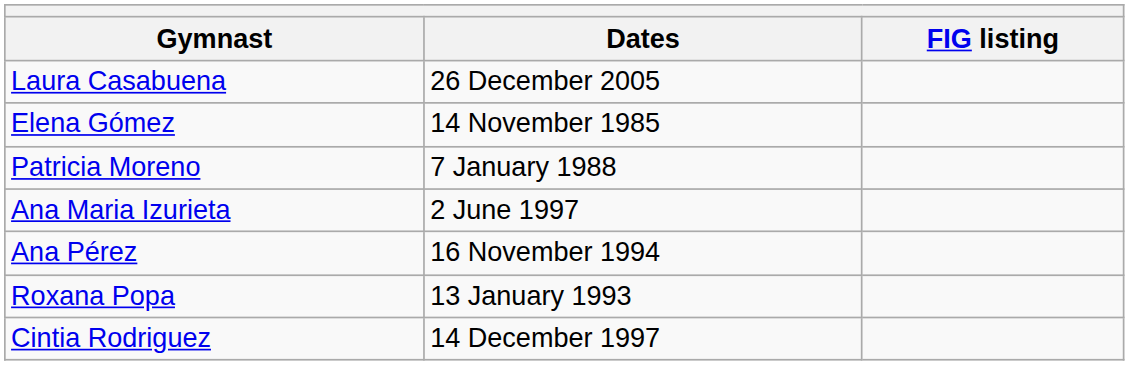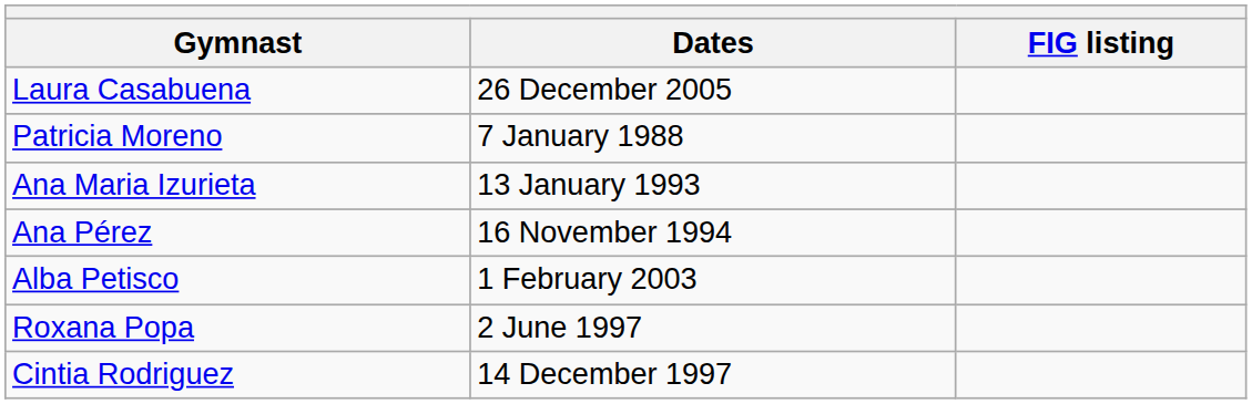- row: Elena Gómez | 14 November 1985
Ana Maria Izurieta | Dates: 2 June 1997 -> 13 January 1993
+ row: Alba Petisco | 1 February 2003
Roxana Popa | Dates: 13 January 1993 -> 2 June 1997
